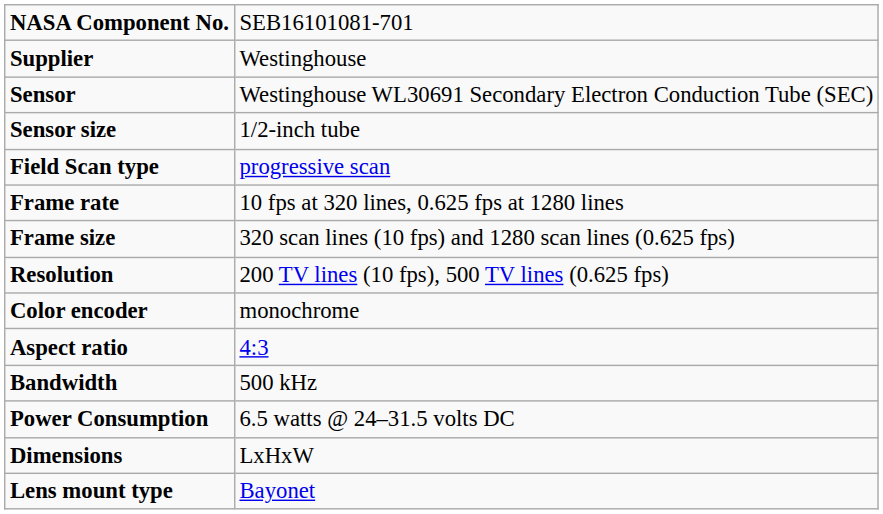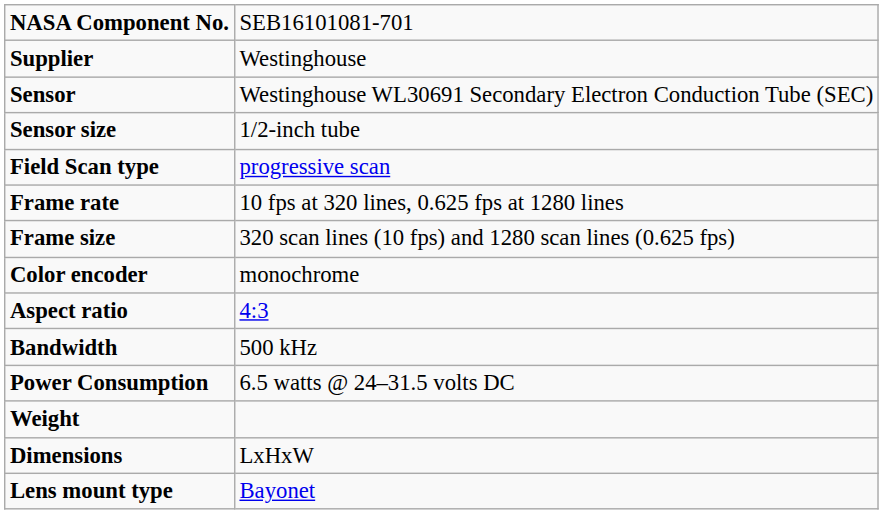- row: Resolution | 200 TV lines (10 fps), 500 TV lines (0.625 fps)
+ row: Weight
